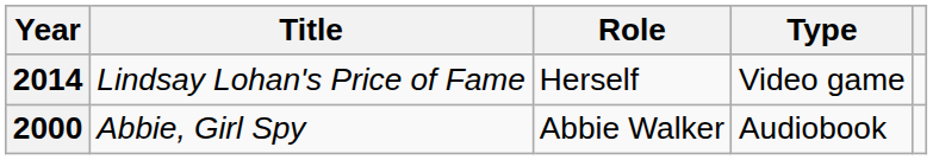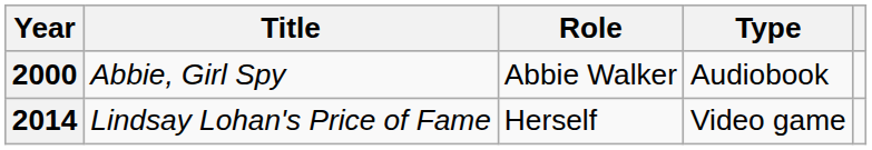rows swapped: 2000 <-> 2014
